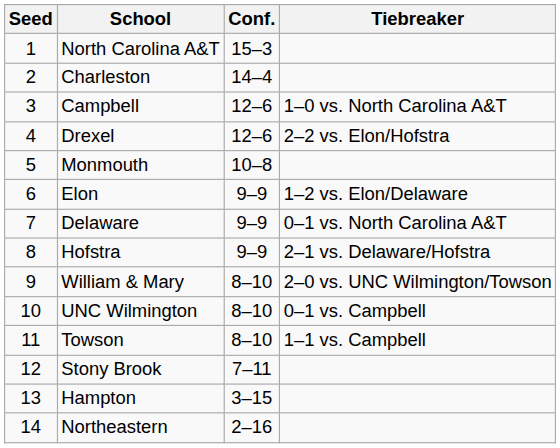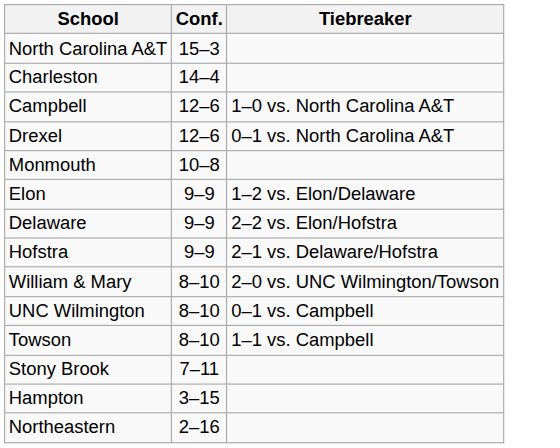- column: Seed | 1 | 2 | 3 | 4 | 5 | 6 | 7 | 8 | 9 | 10 | 11 | 12 | 13 | 14
Drexel | Tiebreaker: 2–2 vs. Elon/Hofstra -> 0–1 vs. North Carolina A&T
Delaware | Tiebreaker: 0–1 vs. North Carolina A&T -> 2–2 vs. Elon/Hofstra
